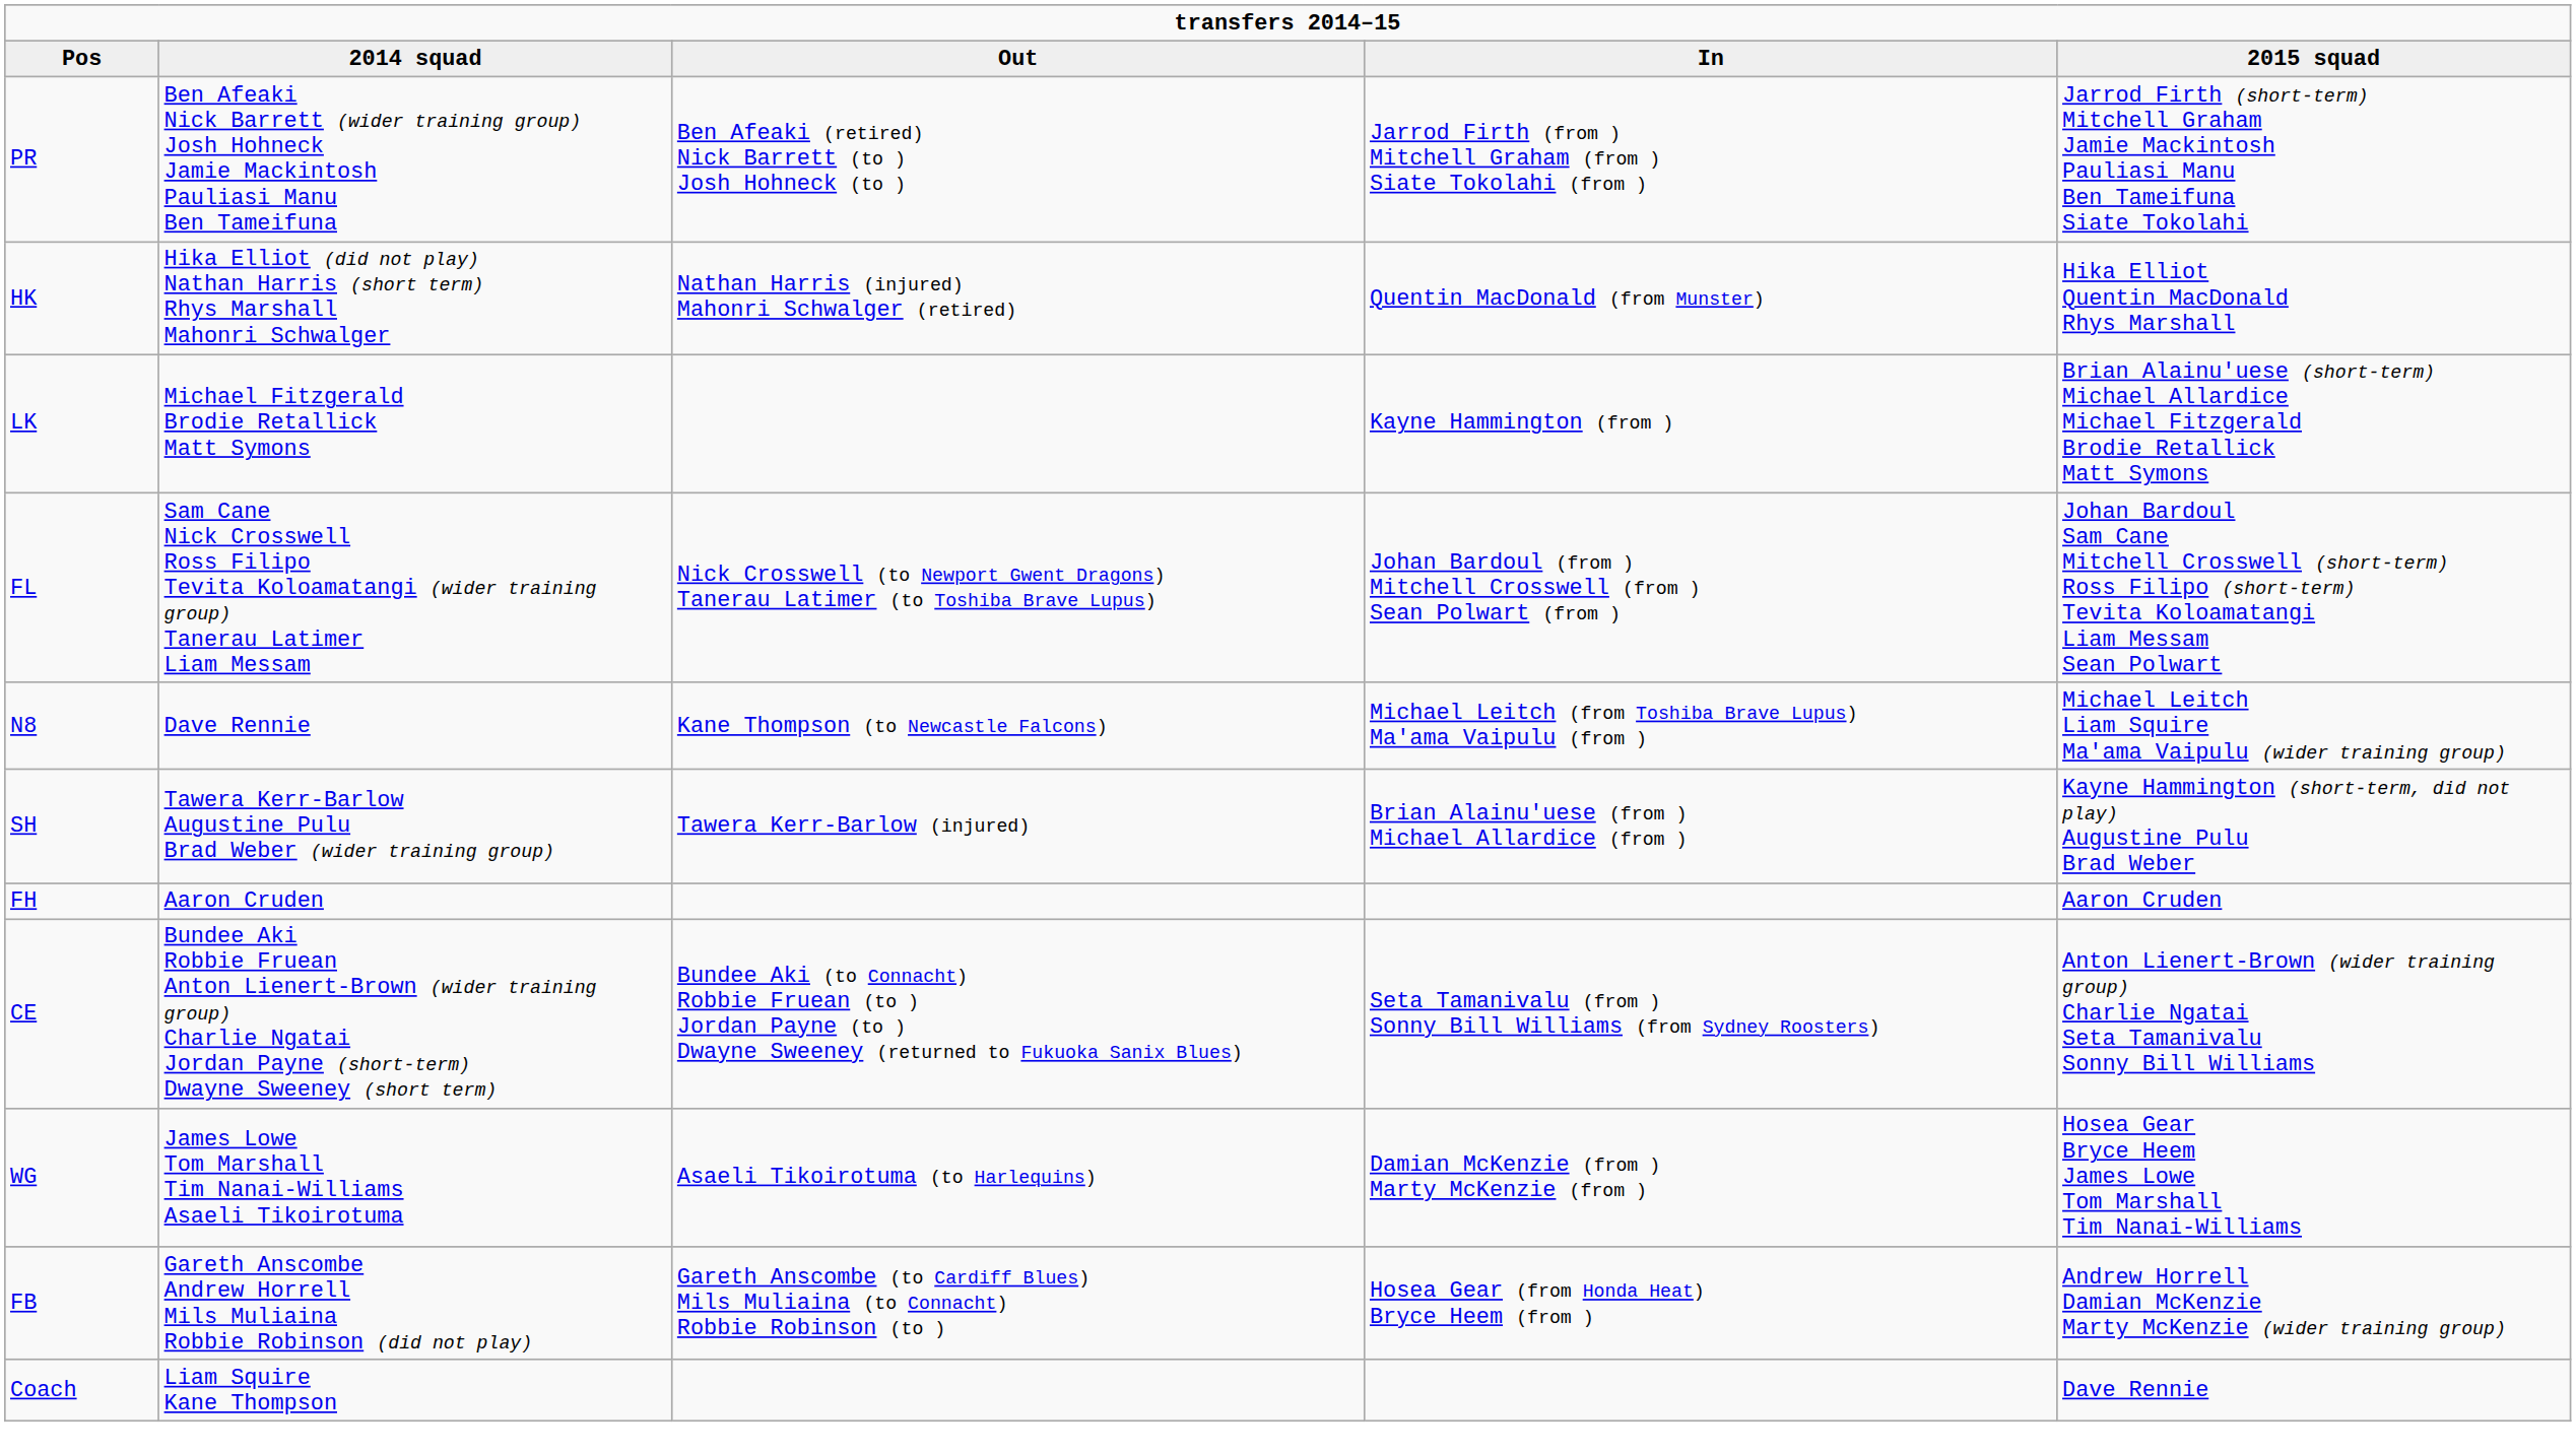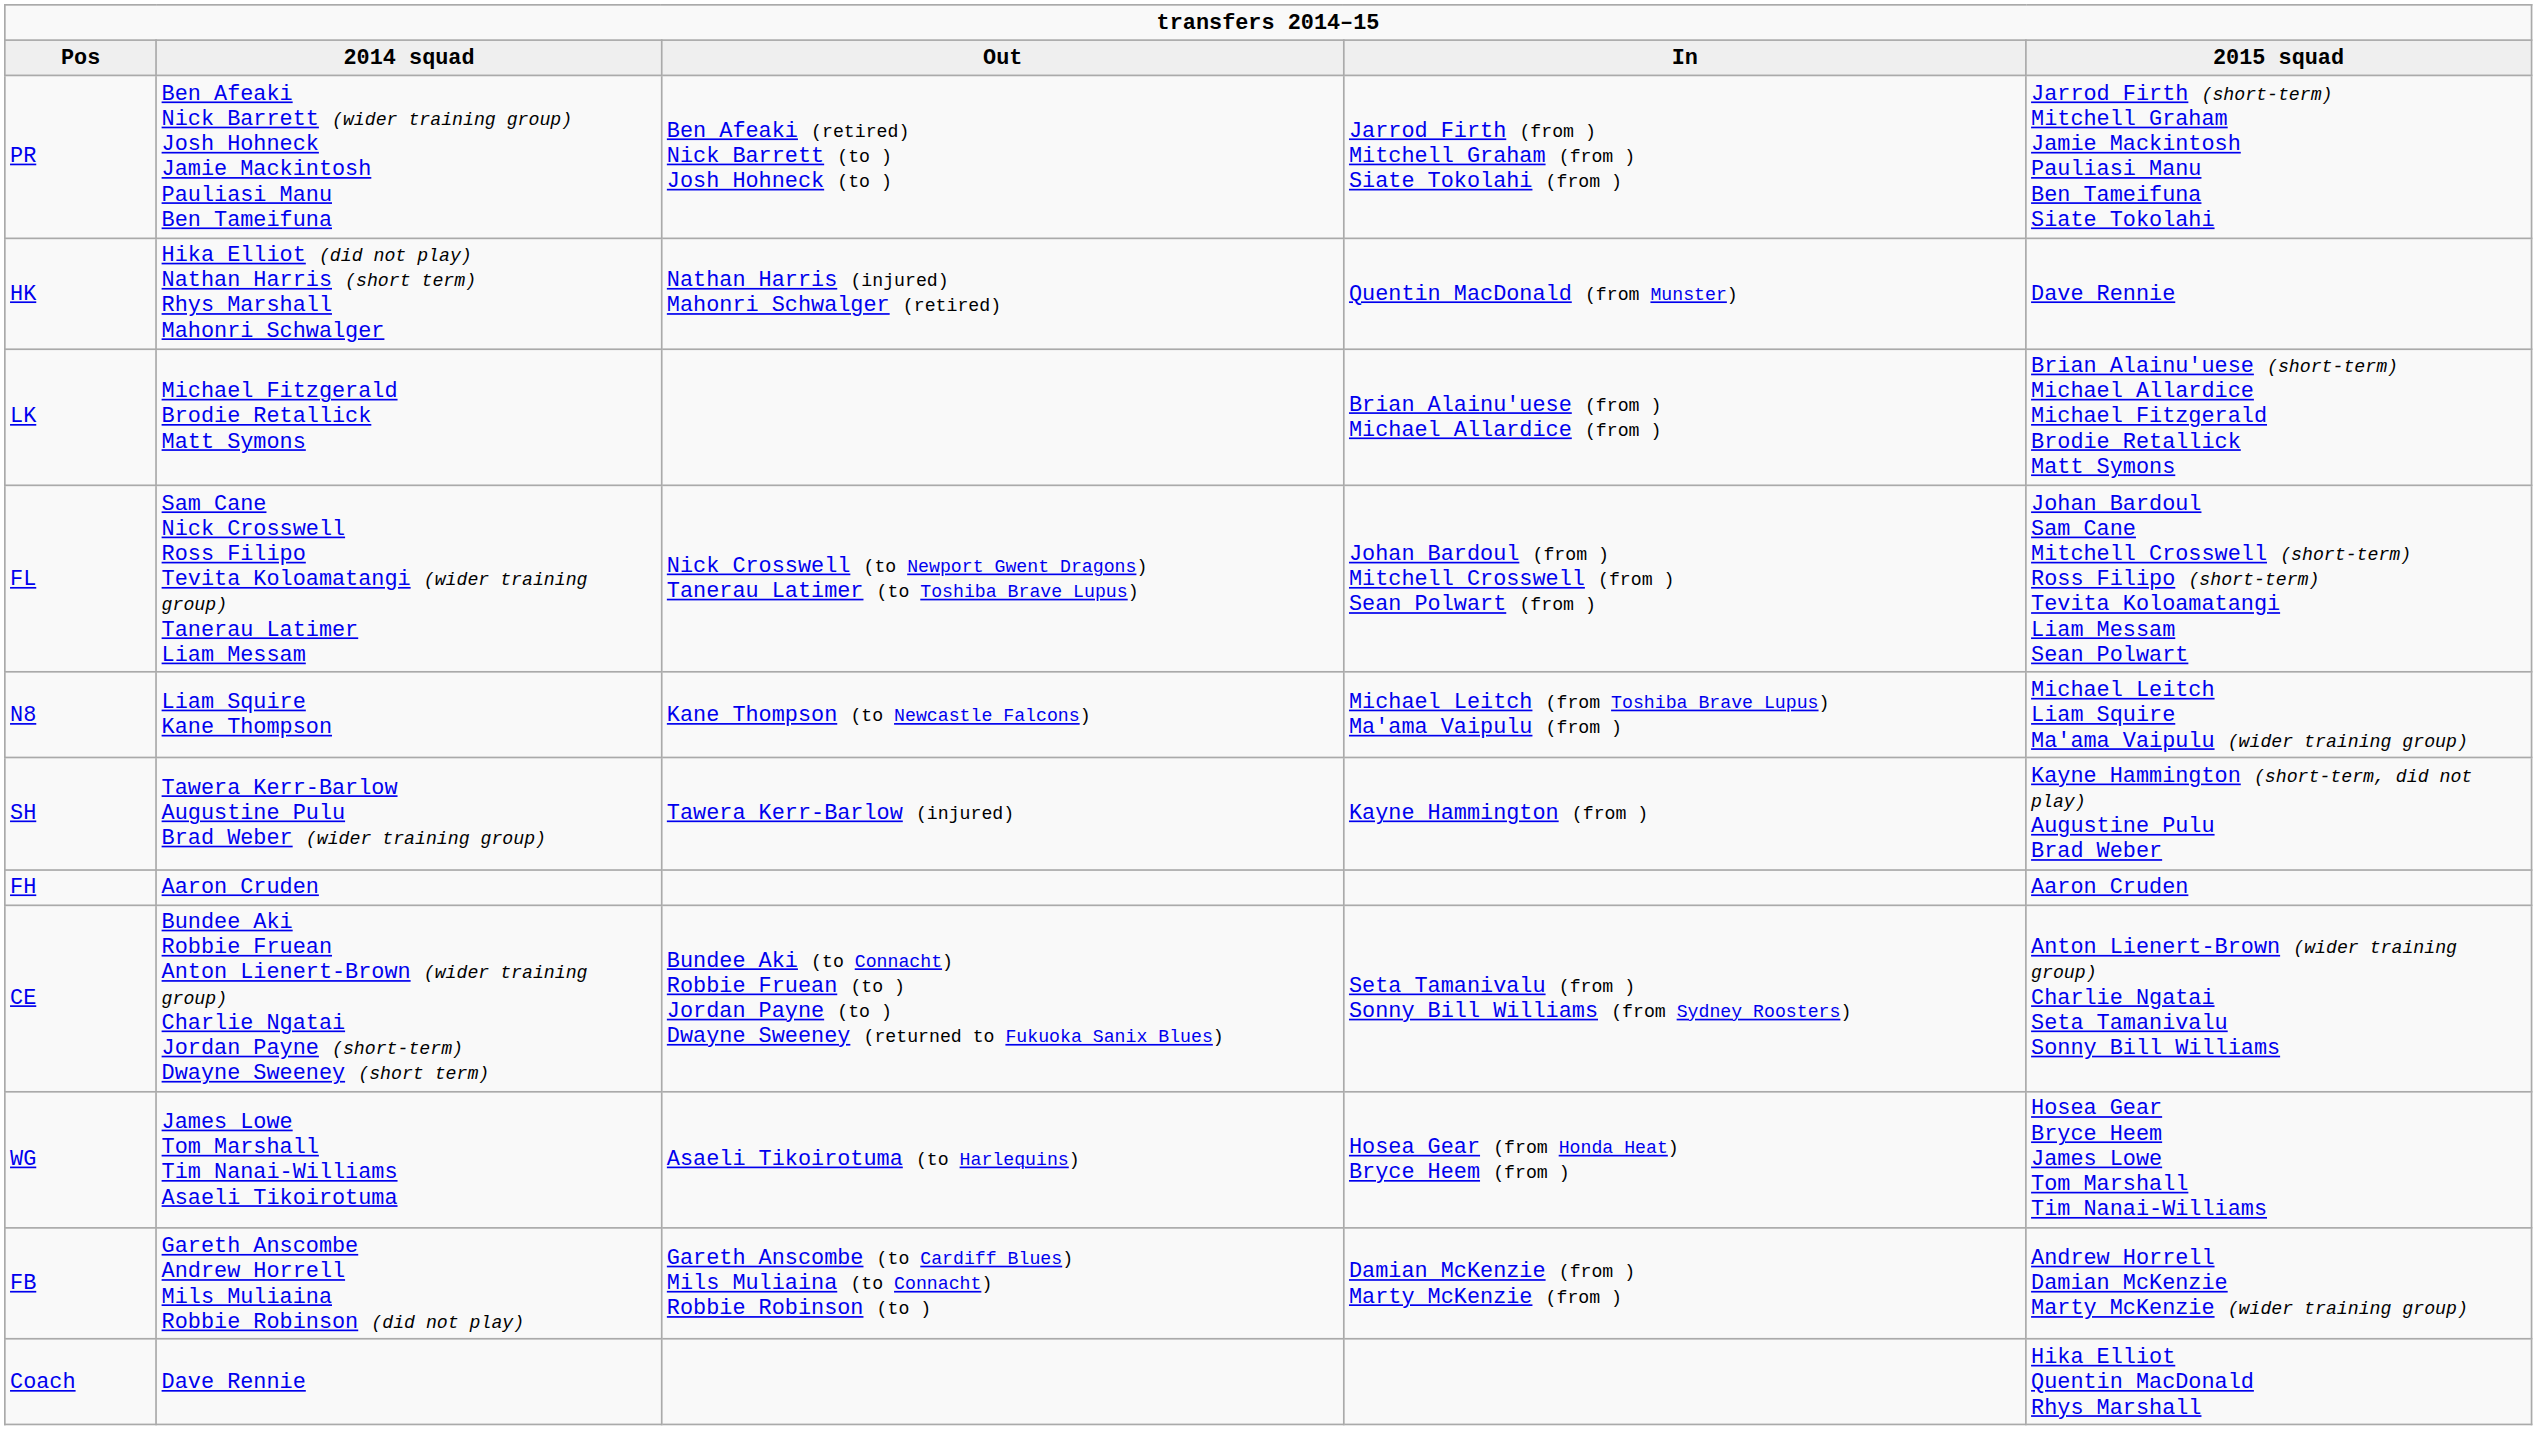HK | 2015 squad: Hika Elliot Quentin MacDonald Rhys Marshall -> Dave Rennie
LK | In: Kayne Hammington (from ) -> Brian Alainu'uese (from ) Michael Allardice (from )
N8 | 2014 squad: Dave Rennie -> Liam Squire Kane Thompson
SH | In: Brian Alainu'uese (from ) Michael Allardice (from ) -> Kayne Hammington (from )
WG | In: Damian McKenzie (from ) Marty McKenzie (from ) -> Hosea Gear (from Honda Heat) Bryce Heem (from )
FB | In: Hosea Gear (from Honda Heat) Bryce Heem (from ) -> Damian McKenzie (from ) Marty McKenzie (from )
Coach | 2014 squad: Liam Squire Kane Thompson -> Dave Rennie
Coach | 2015 squad: Dave Rennie -> Hika Elliot Quentin MacDonald Rhys Marshall
